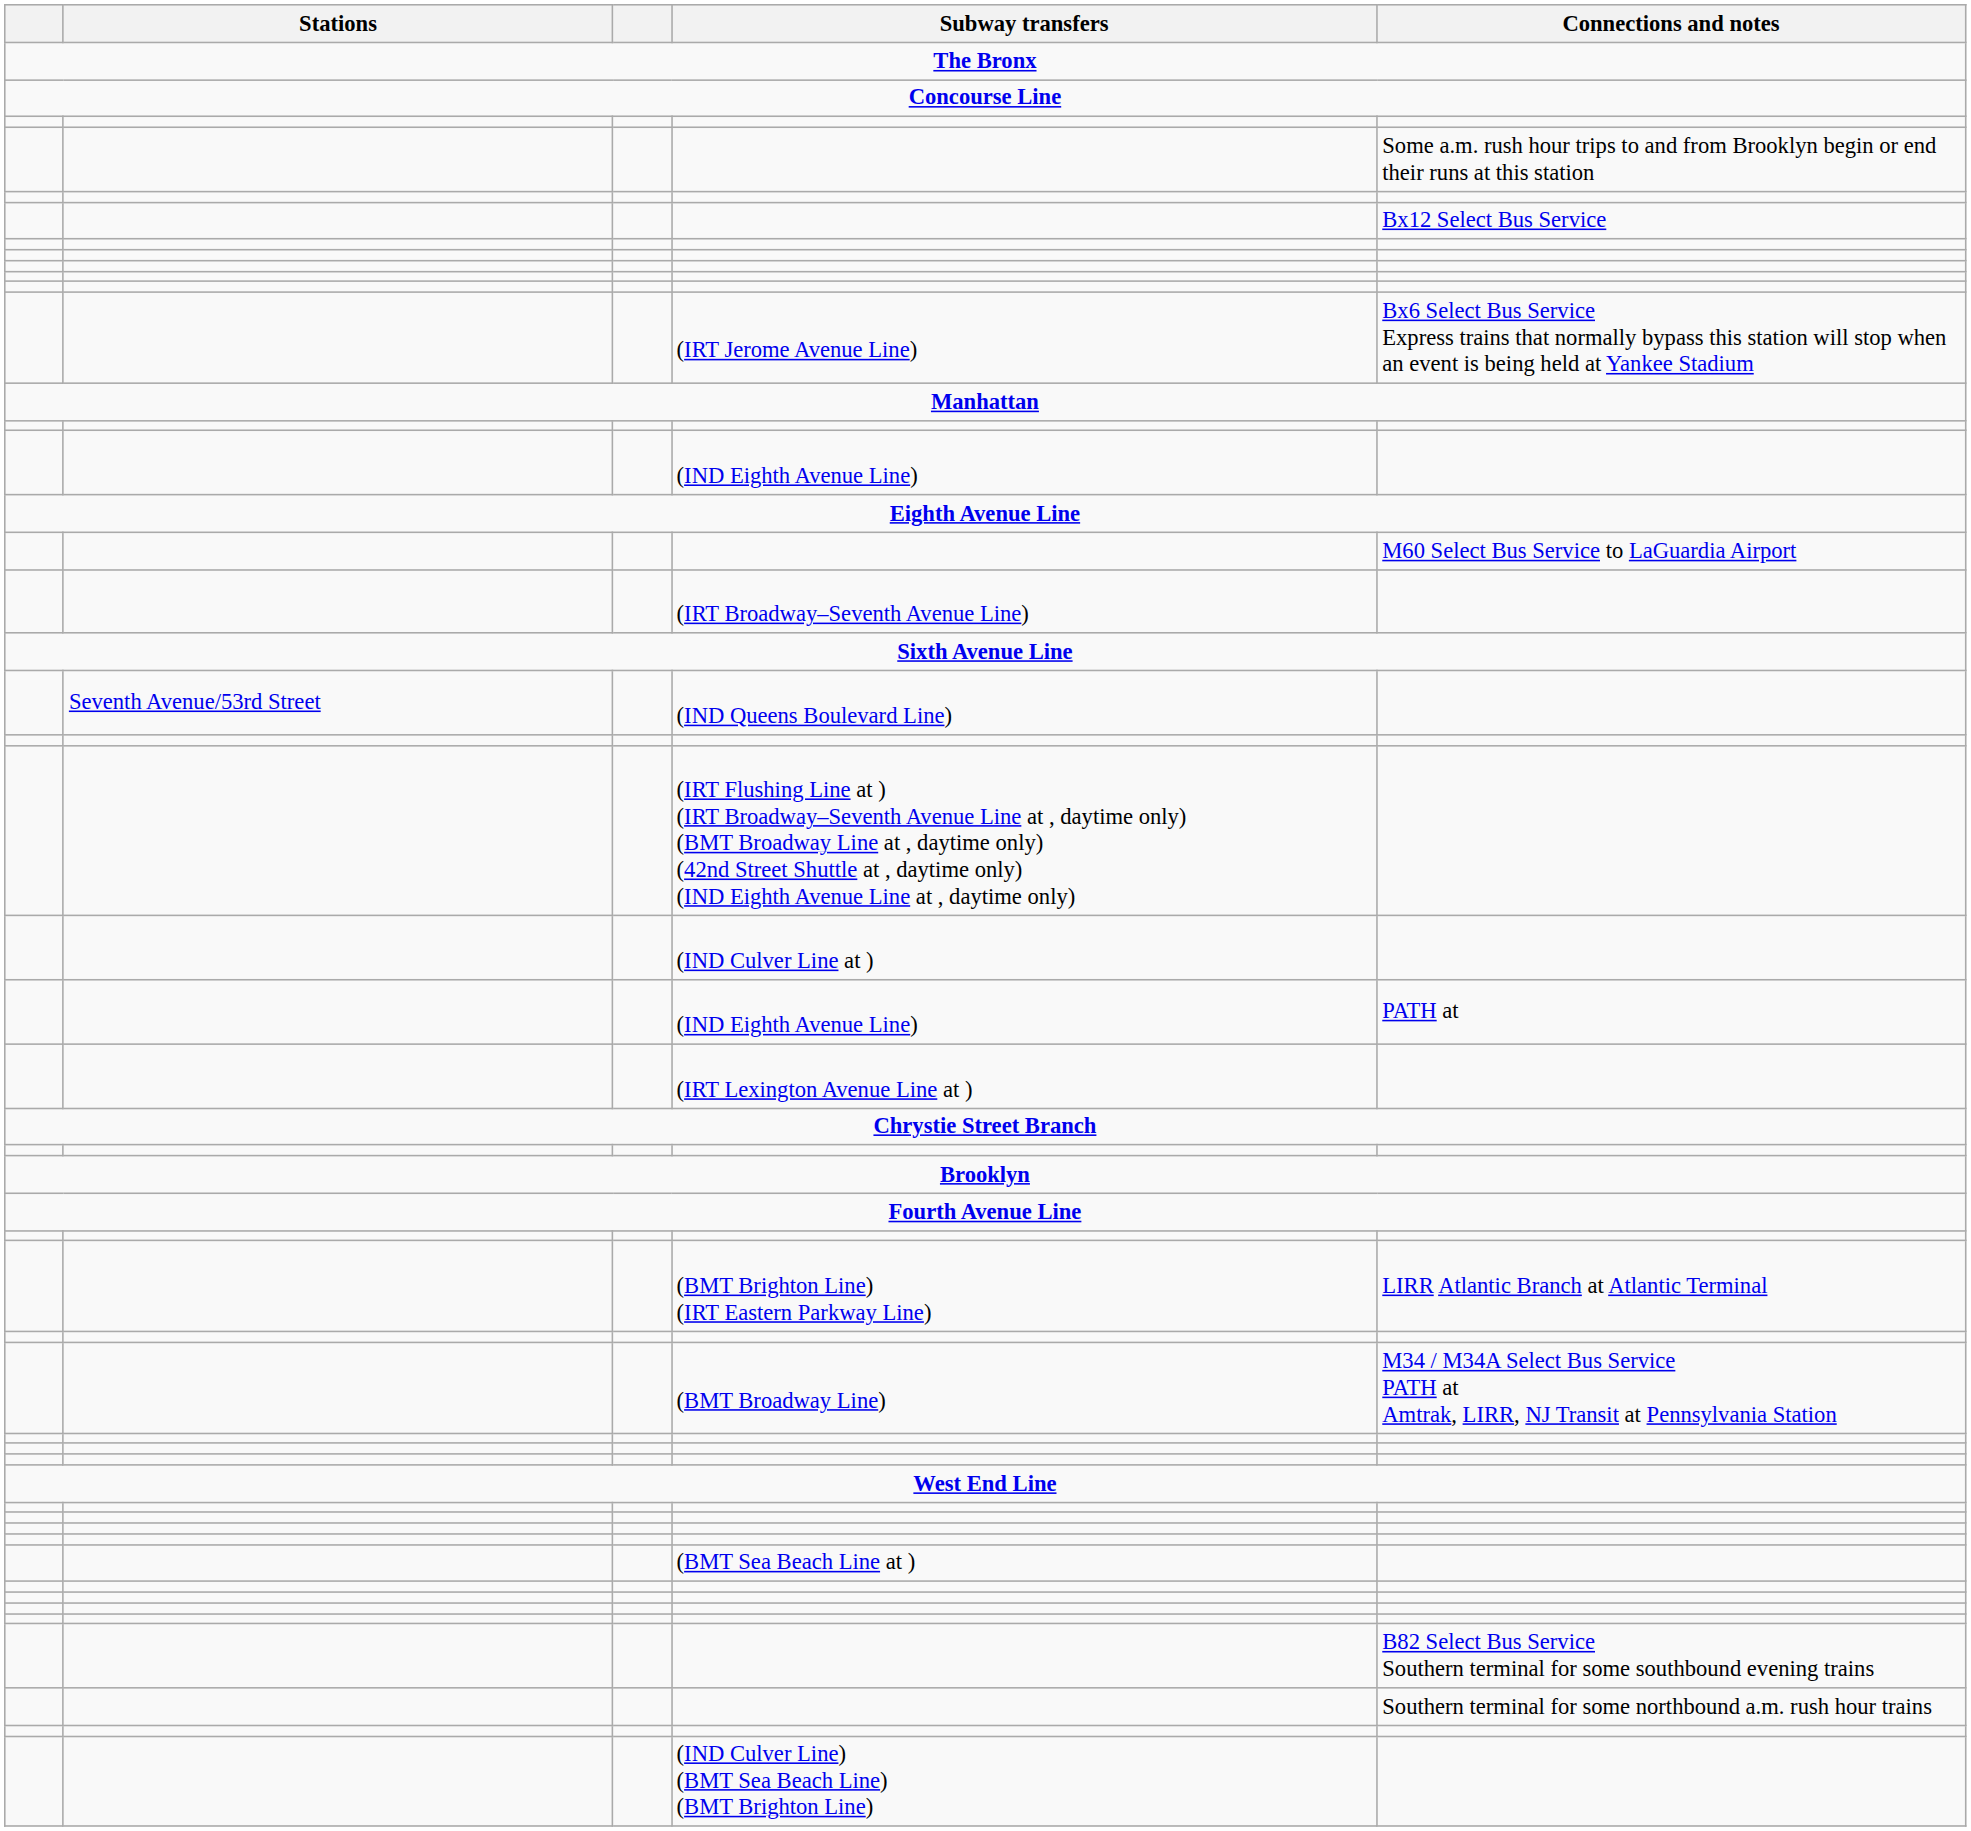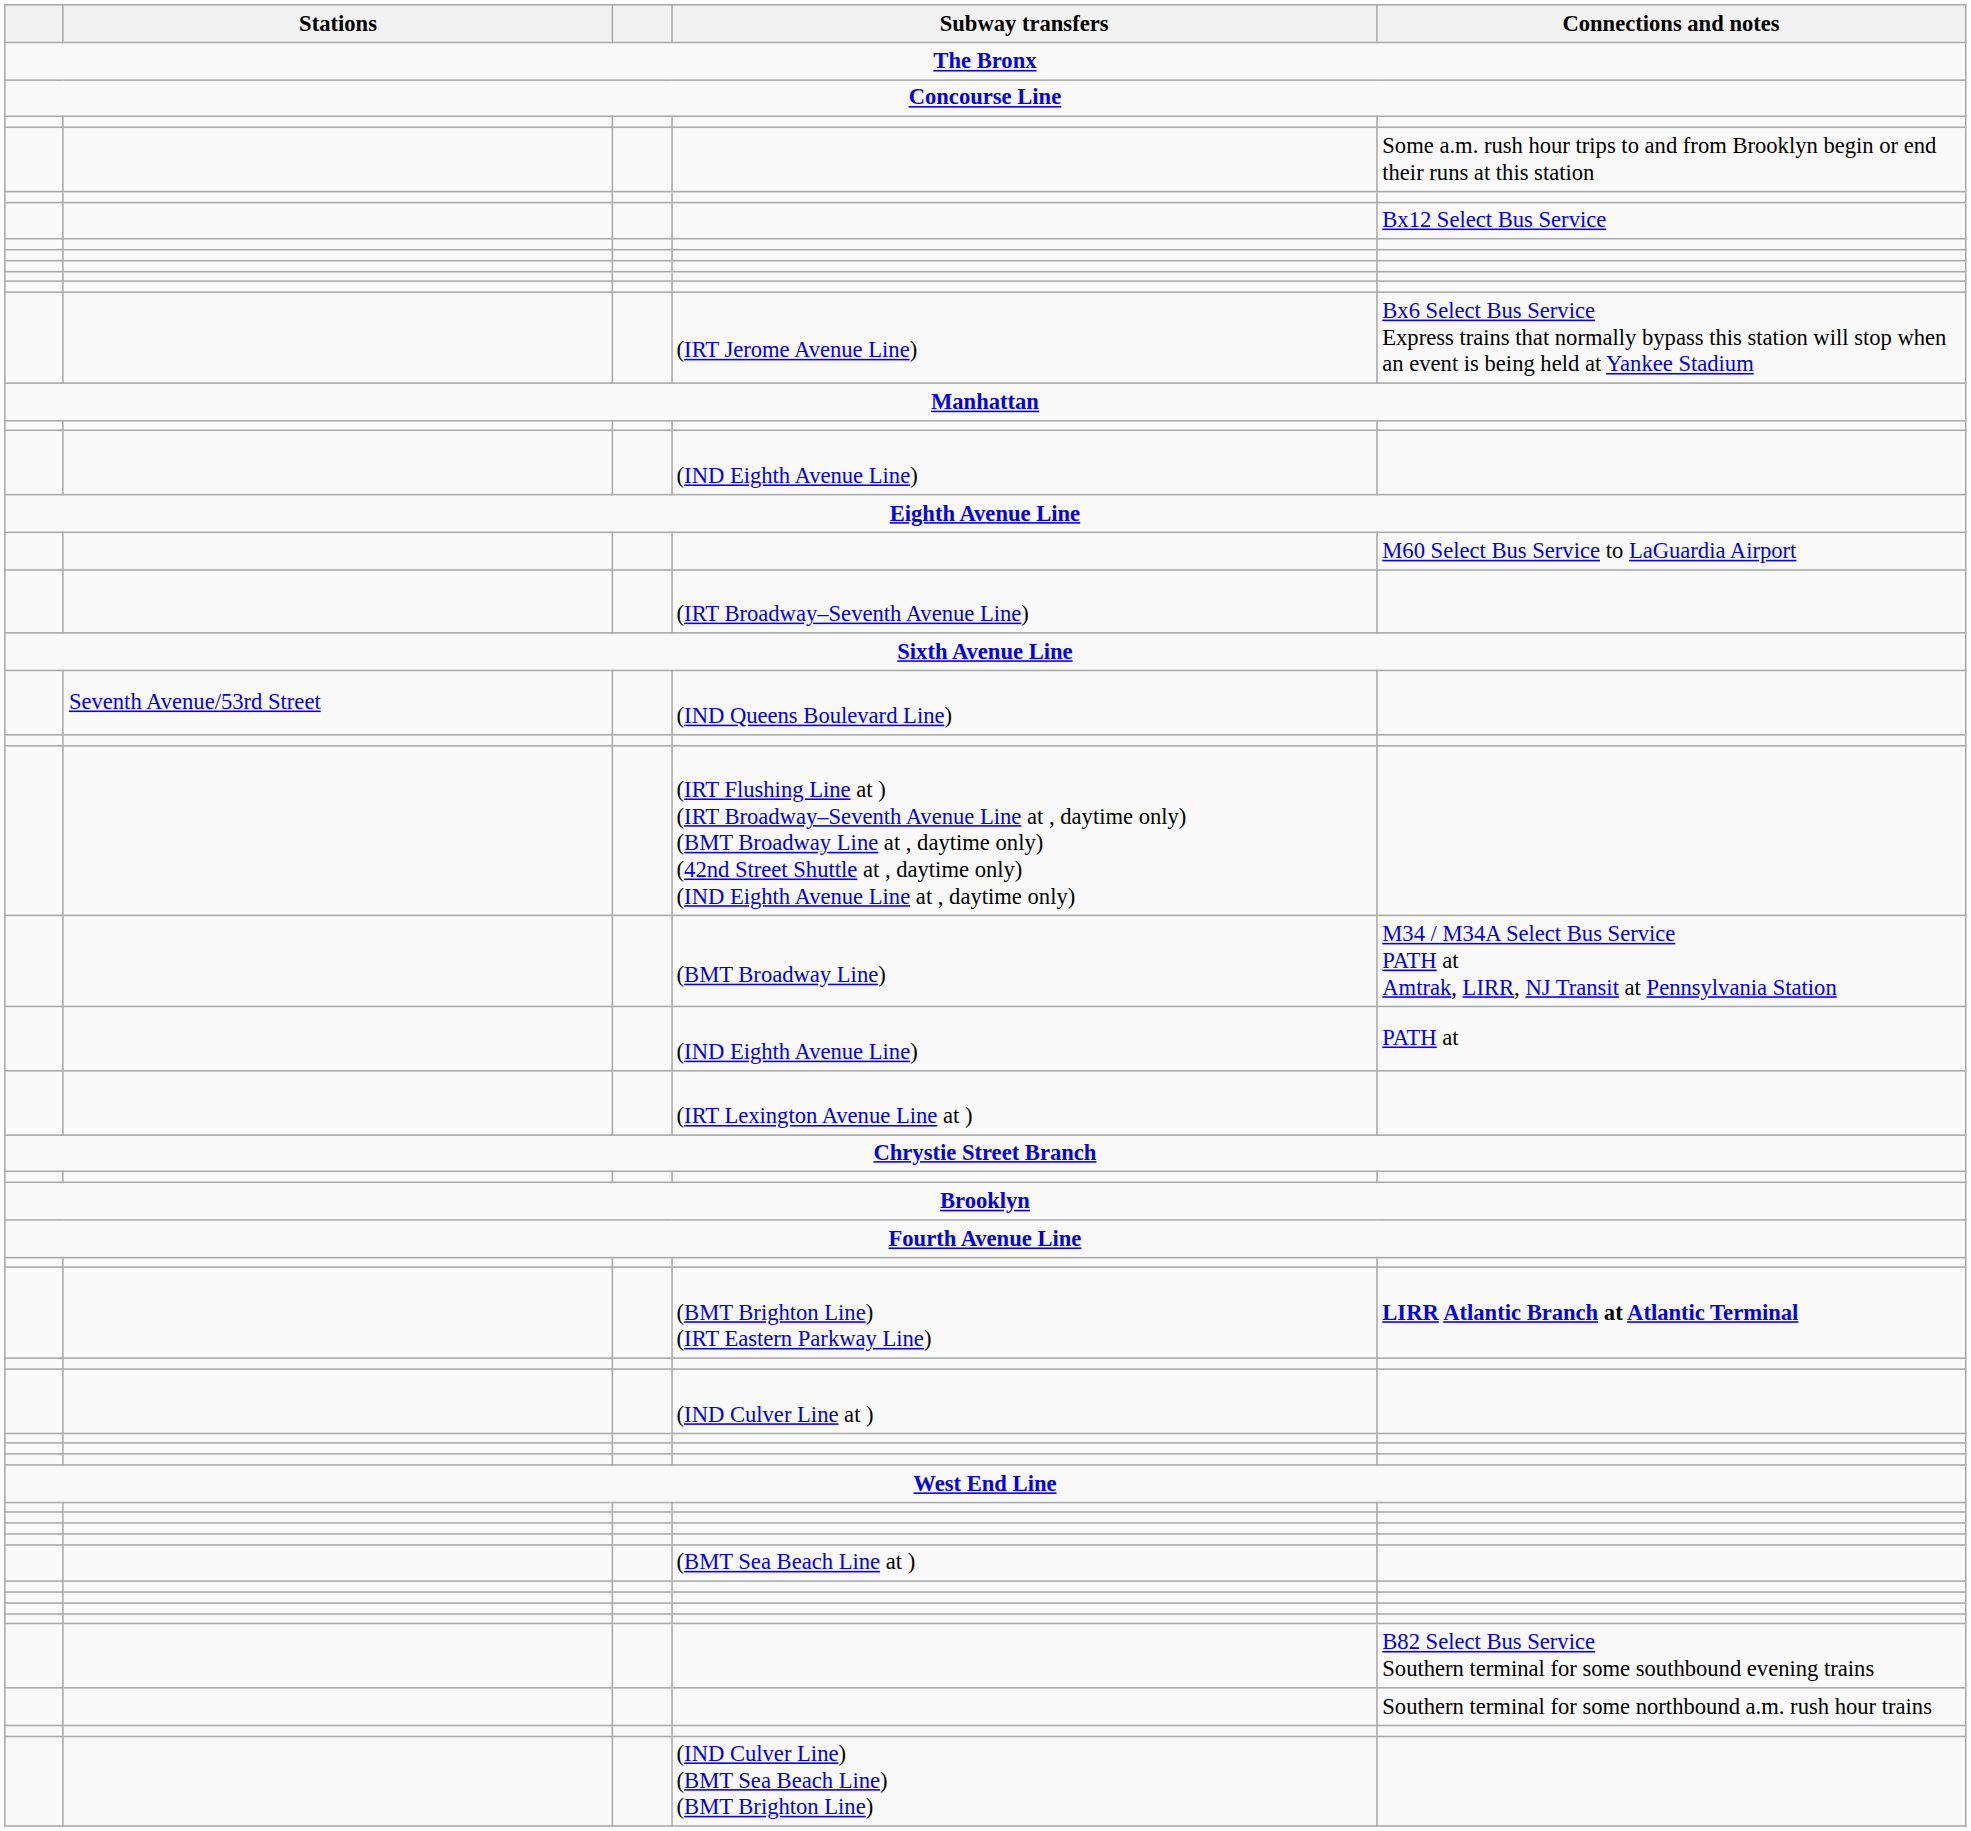rows swapped: (BMT Broadway Line) <-> (IND Culver Line at )
(BMT Brighton Line) (IRT Eastern Parkway Line) | Connections and notes: normal -> bold
